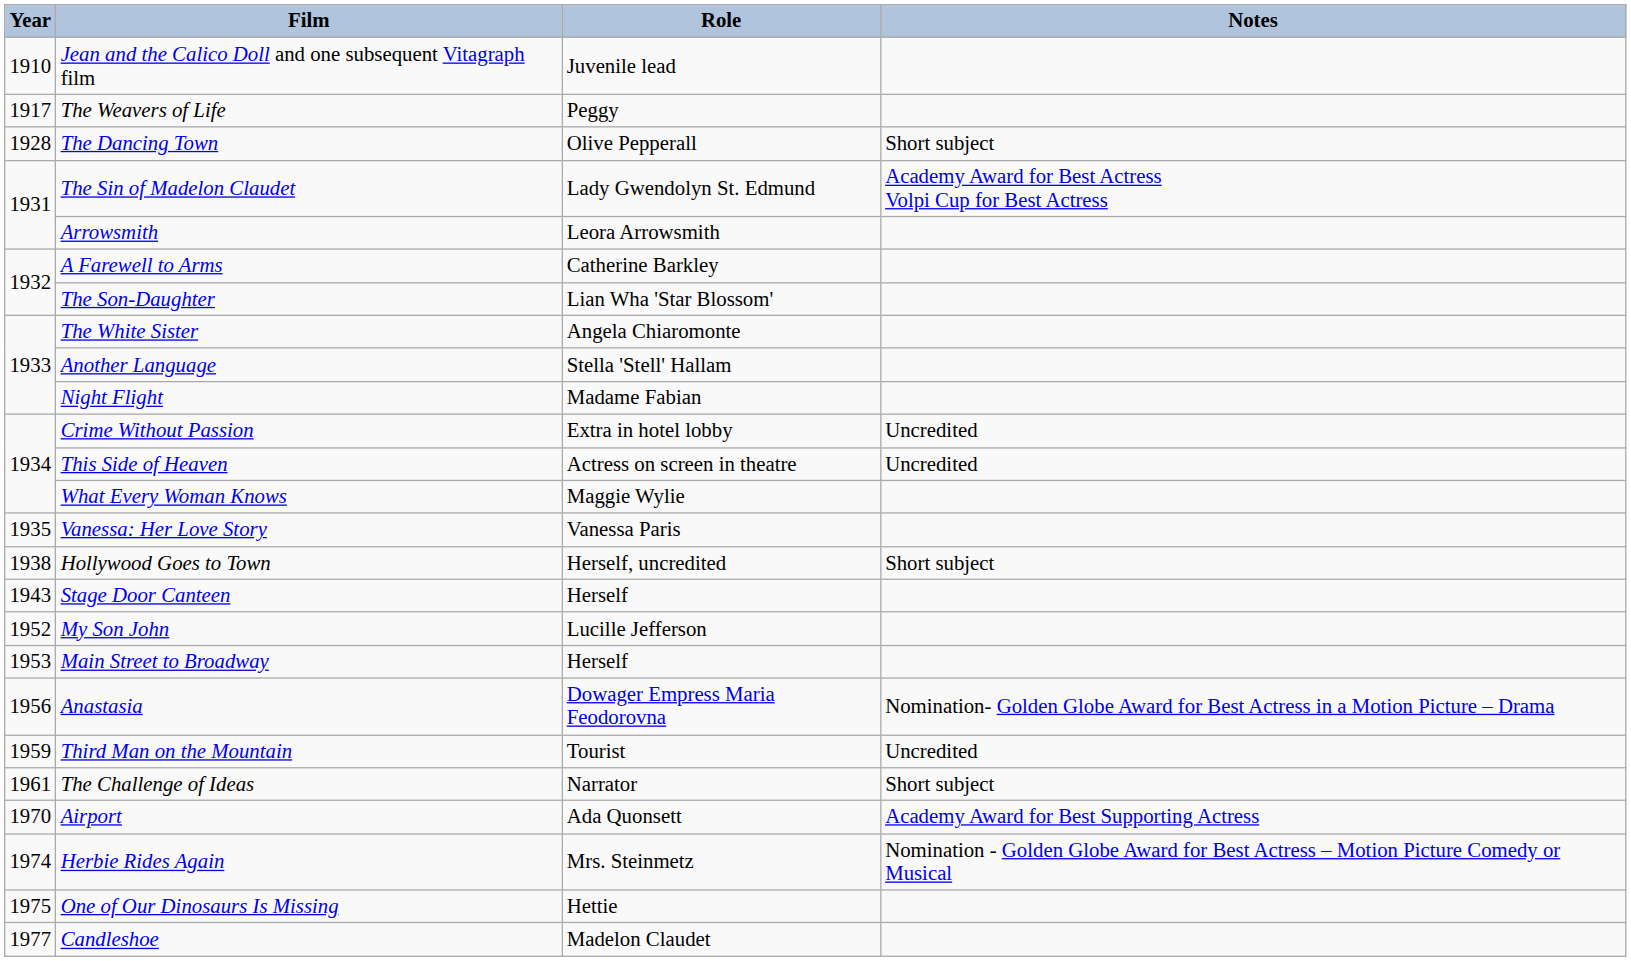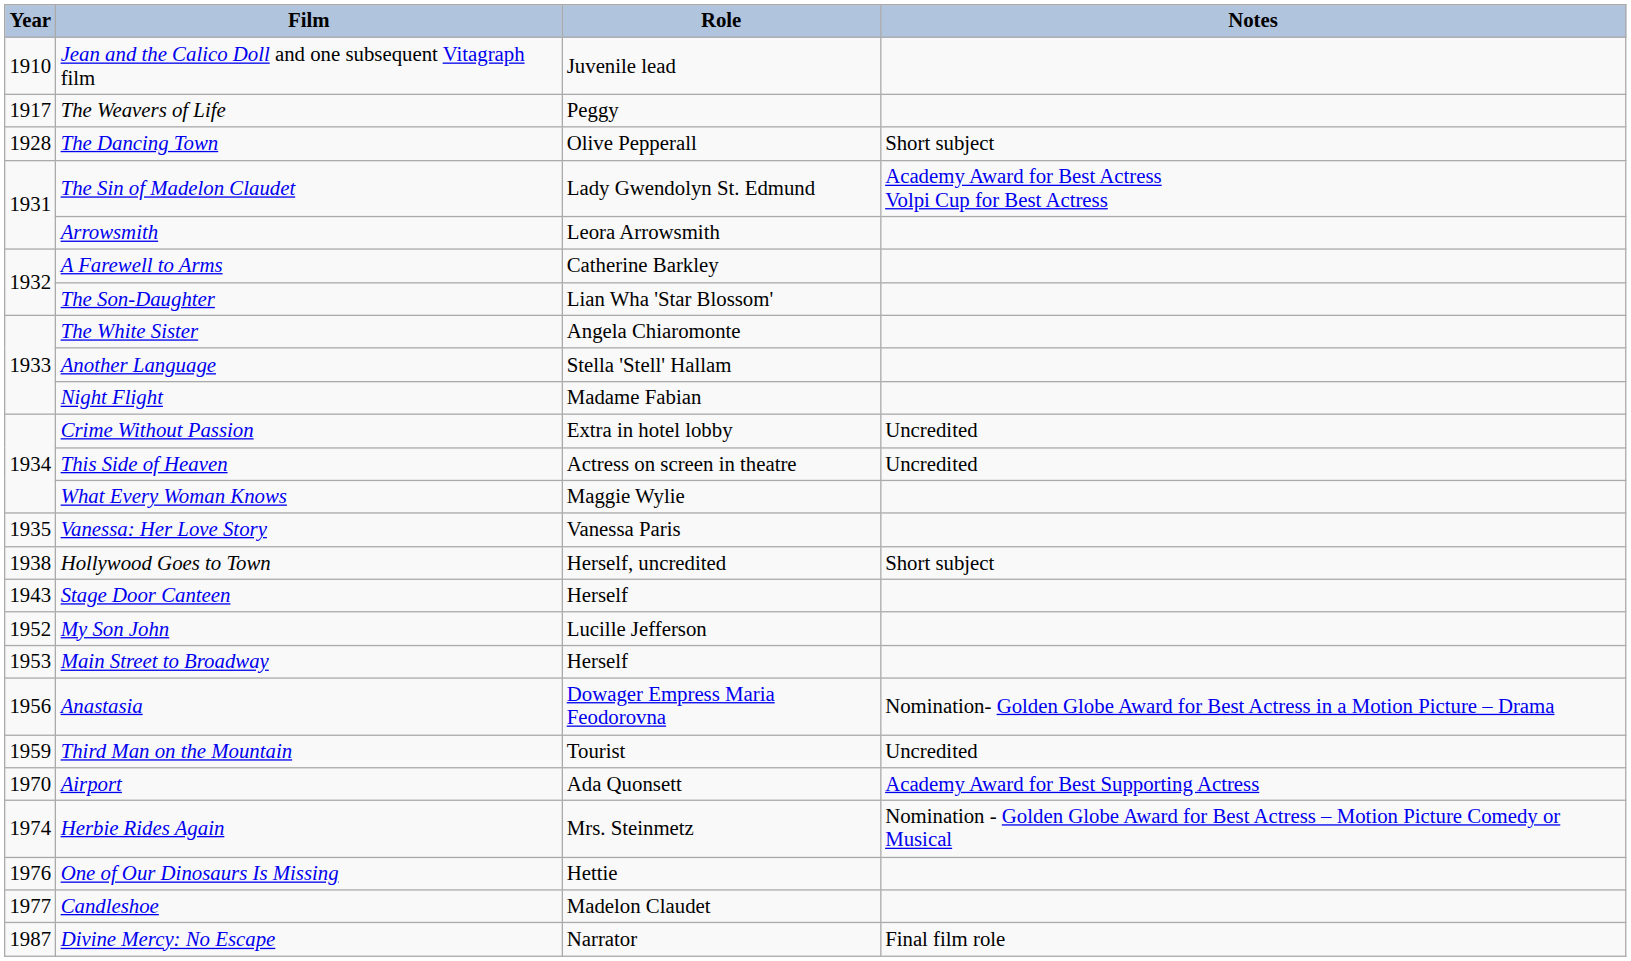- row: 1961 | The Challenge of Ideas | Narrator | Short subject
One of Our Dinosaurs Is Missing | Year: 1975 -> 1976
+ row: 1987 | Divine Mercy: No Escape | Narrator | Final film role
